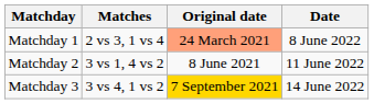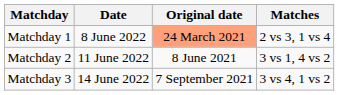columns swapped: Date <-> Matches
Matchday 3 | Original date: gold background -> no background
